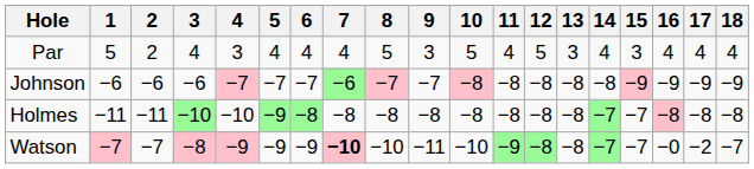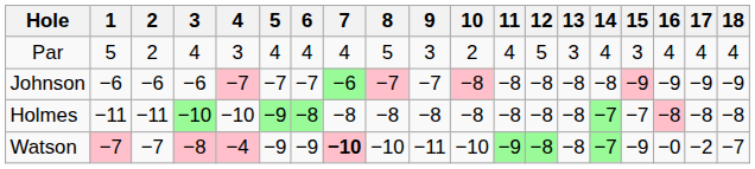Par | 10: 5 -> 2
Watson | 4: −9 -> −4
Watson | 15: −7 -> −9
